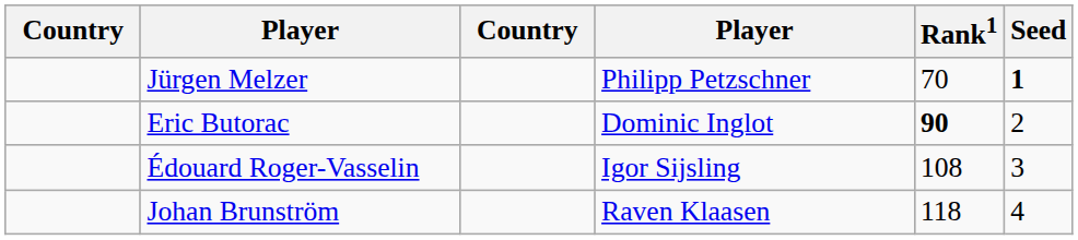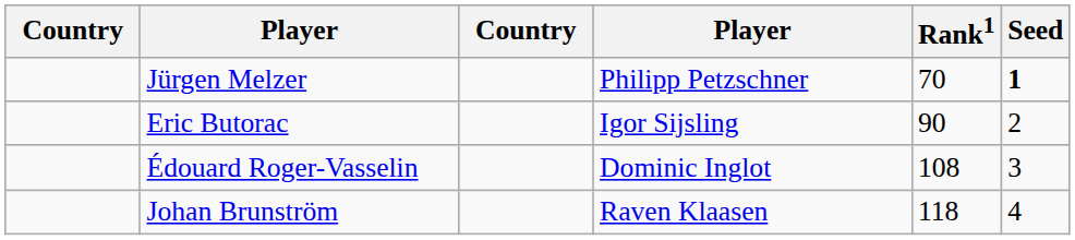Eric Butorac | column 4: Dominic Inglot -> Igor Sijsling
Eric Butorac | Rank1: bold -> normal
Édouard Roger-Vasselin | column 4: Igor Sijsling -> Dominic Inglot
